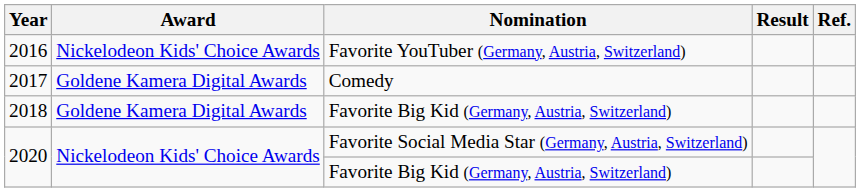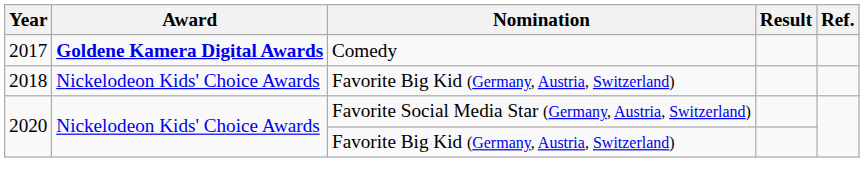- row: 2016 | Nickelodeon Kids' Choice Awards | Favorite YouTuber (Germany, Austria, Switzerland)
2017 | Award: normal -> bold
2018 | Award: Goldene Kamera Digital Awards -> Nickelodeon Kids' Choice Awards
